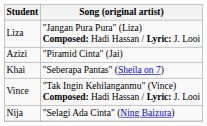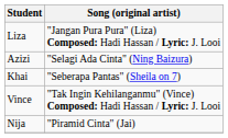Azizi | Song (original artist): "Piramid Cinta" (Jai) -> "Selagi Ada Cinta" (Ning Baizura)
Nija | Song (original artist): "Selagi Ada Cinta" (Ning Baizura) -> "Piramid Cinta" (Jai)
